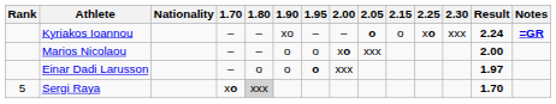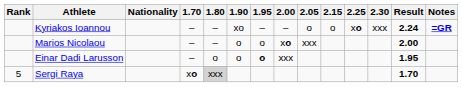Kyriakos Ioannou | 2.05: bold -> normal
Einar Dadi Larusson | Result: 1.97 -> 1.95
